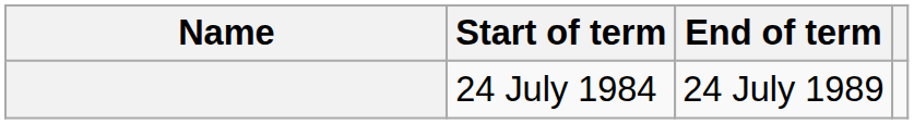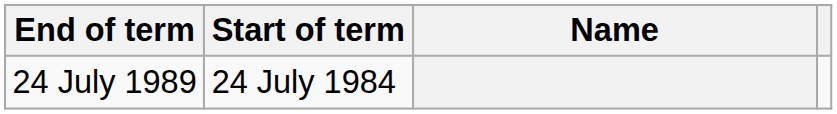columns swapped: Name <-> End of term
